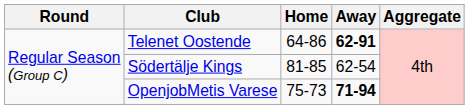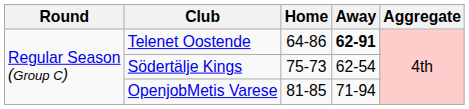Södertälje Kings | Home: 81-85 -> 75-73
OpenjobMetis Varese | Home: 75-73 -> 81-85
OpenjobMetis Varese | Away: bold -> normal
